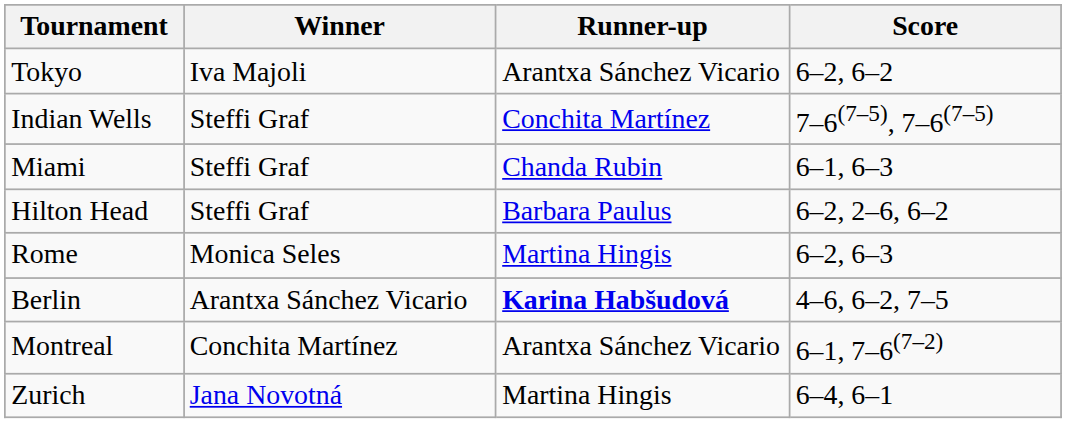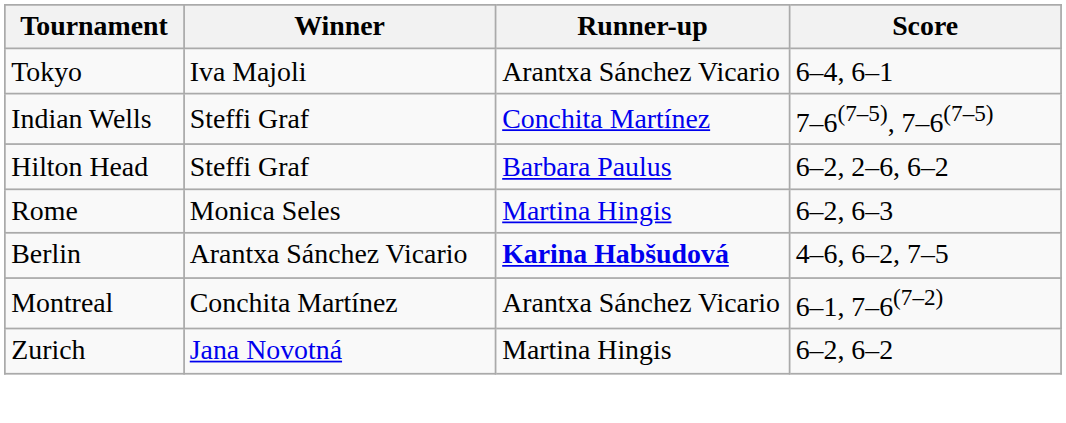Tokyo | Score: 6–2, 6–2 -> 6–4, 6–1
- row: Miami | Steffi Graf | Chanda Rubin | 6–1, 6–3
Zurich | Score: 6–4, 6–1 -> 6–2, 6–2
